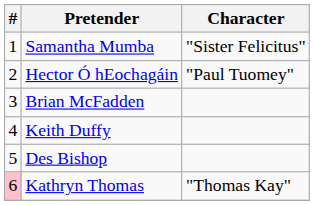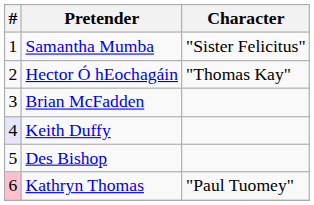Hector Ó hEochagáin | Character: "Paul Tuomey" -> "Thomas Kay"
Keith Duffy | #: no background -> lavender background
Kathryn Thomas | Character: "Thomas Kay" -> "Paul Tuomey"
